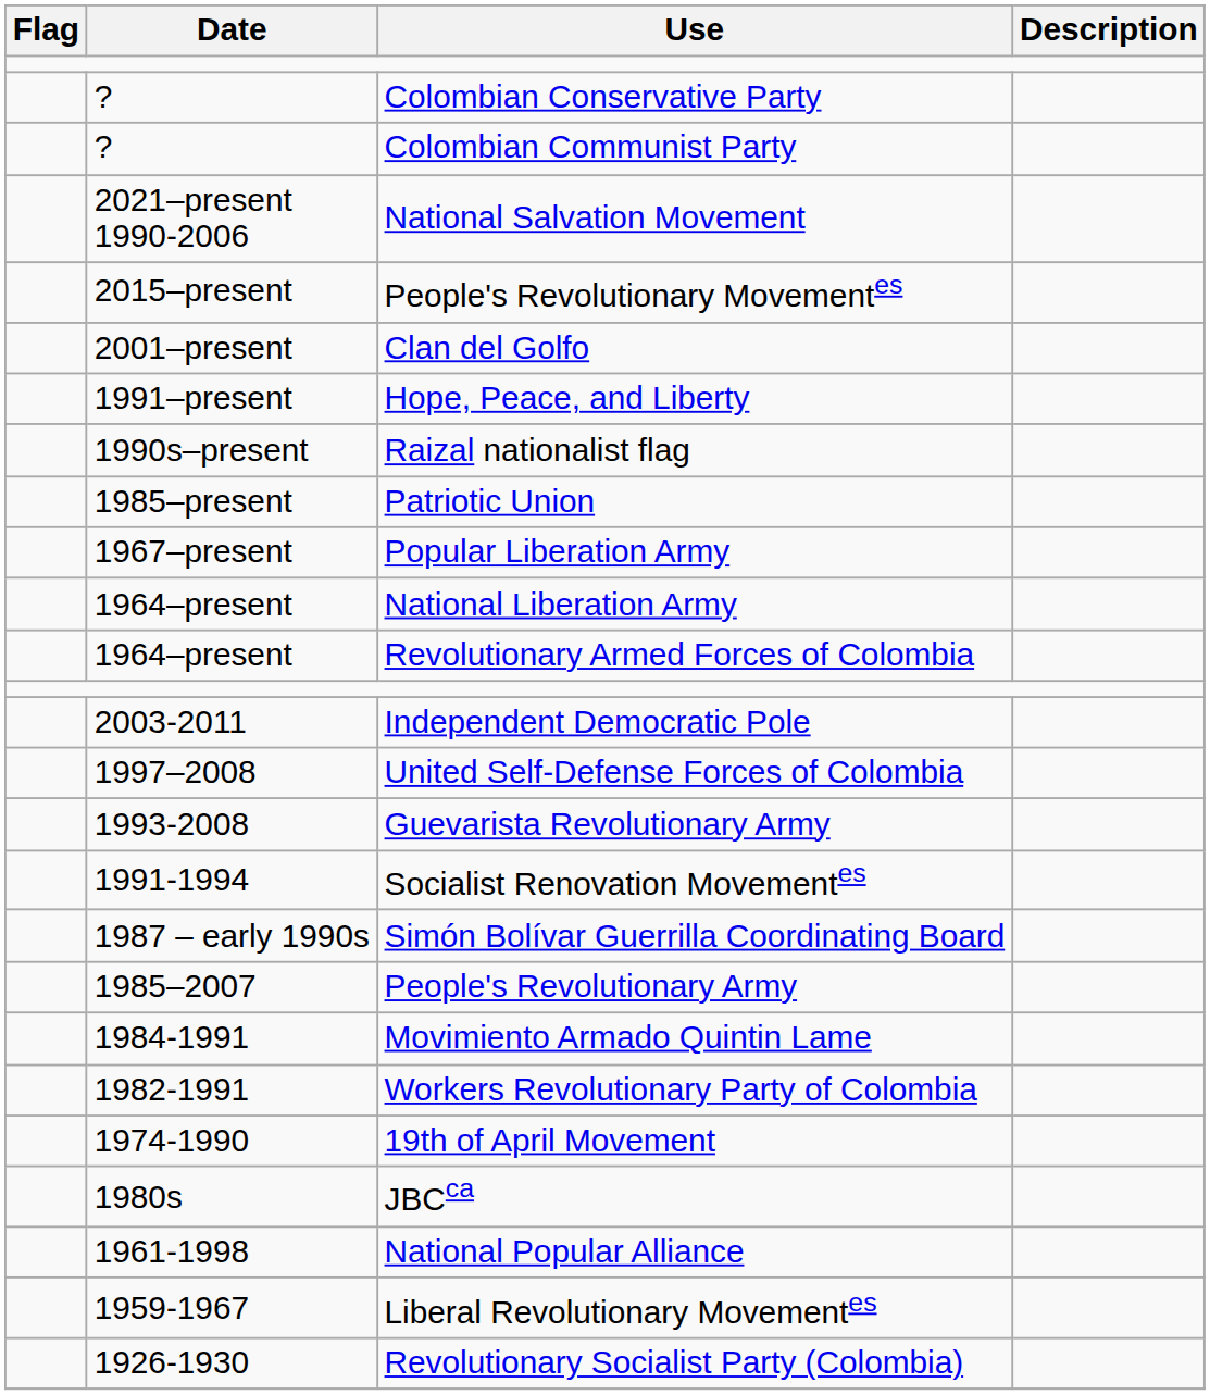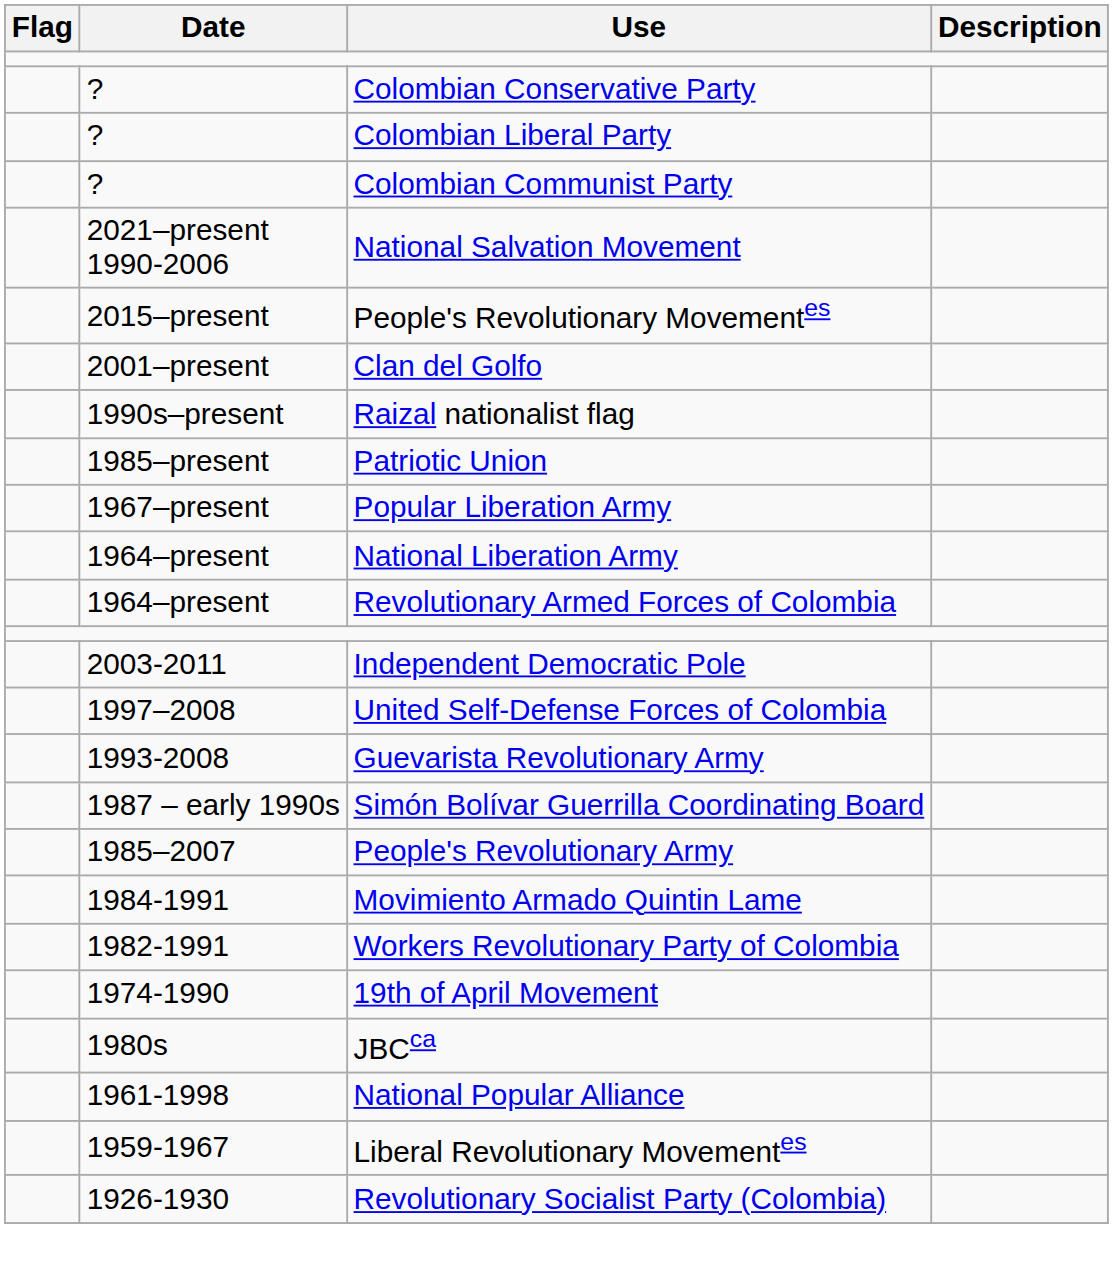+ row: ? | Colombian Liberal Party
- row: 1991–present | Hope, Peace, and Liberty
- row: 1991-1994 | Socialist Renovation Movementes
